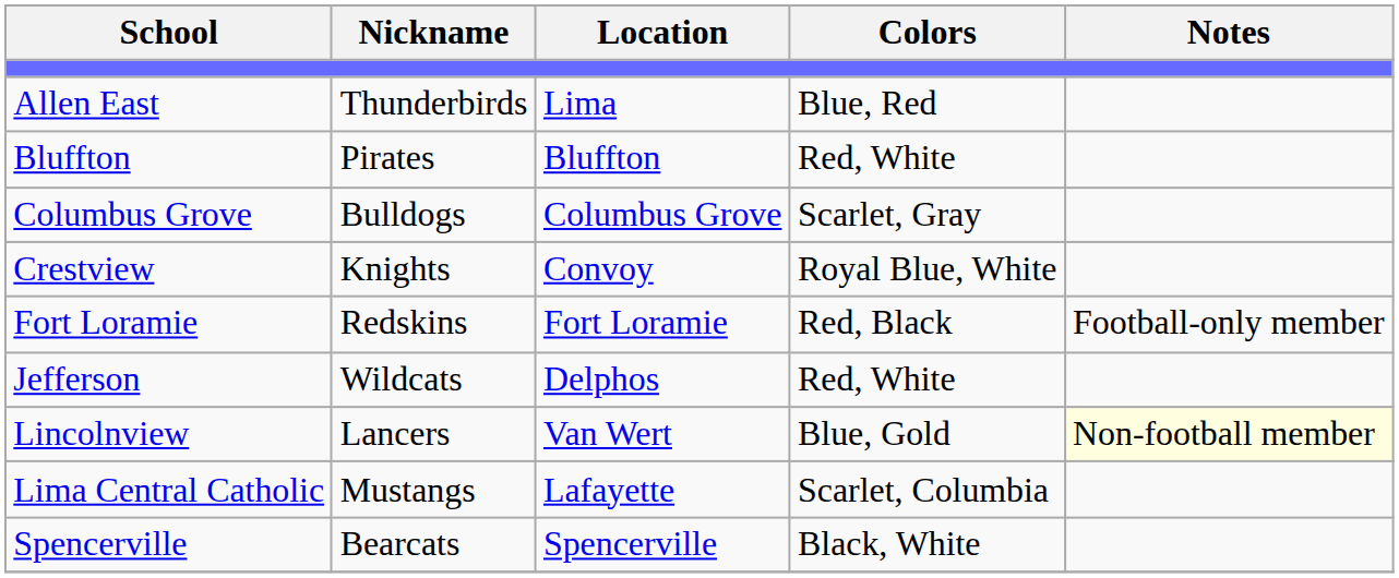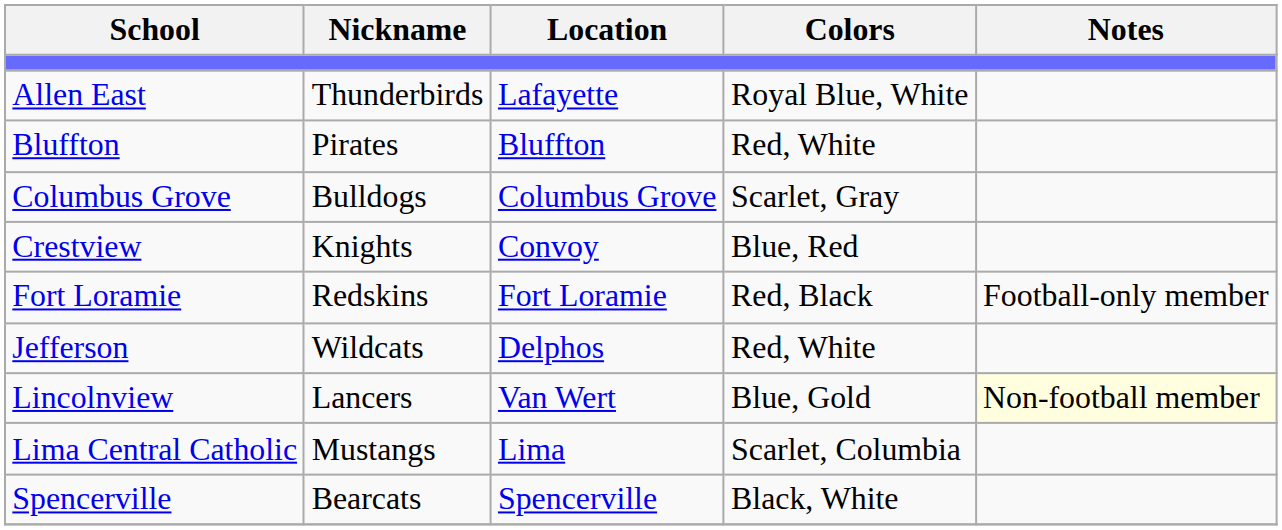Allen East | Location: Lima -> Lafayette
Allen East | Colors: Blue, Red -> Royal Blue, White
Crestview | Colors: Royal Blue, White -> Blue, Red
Lima Central Catholic | Location: Lafayette -> Lima
